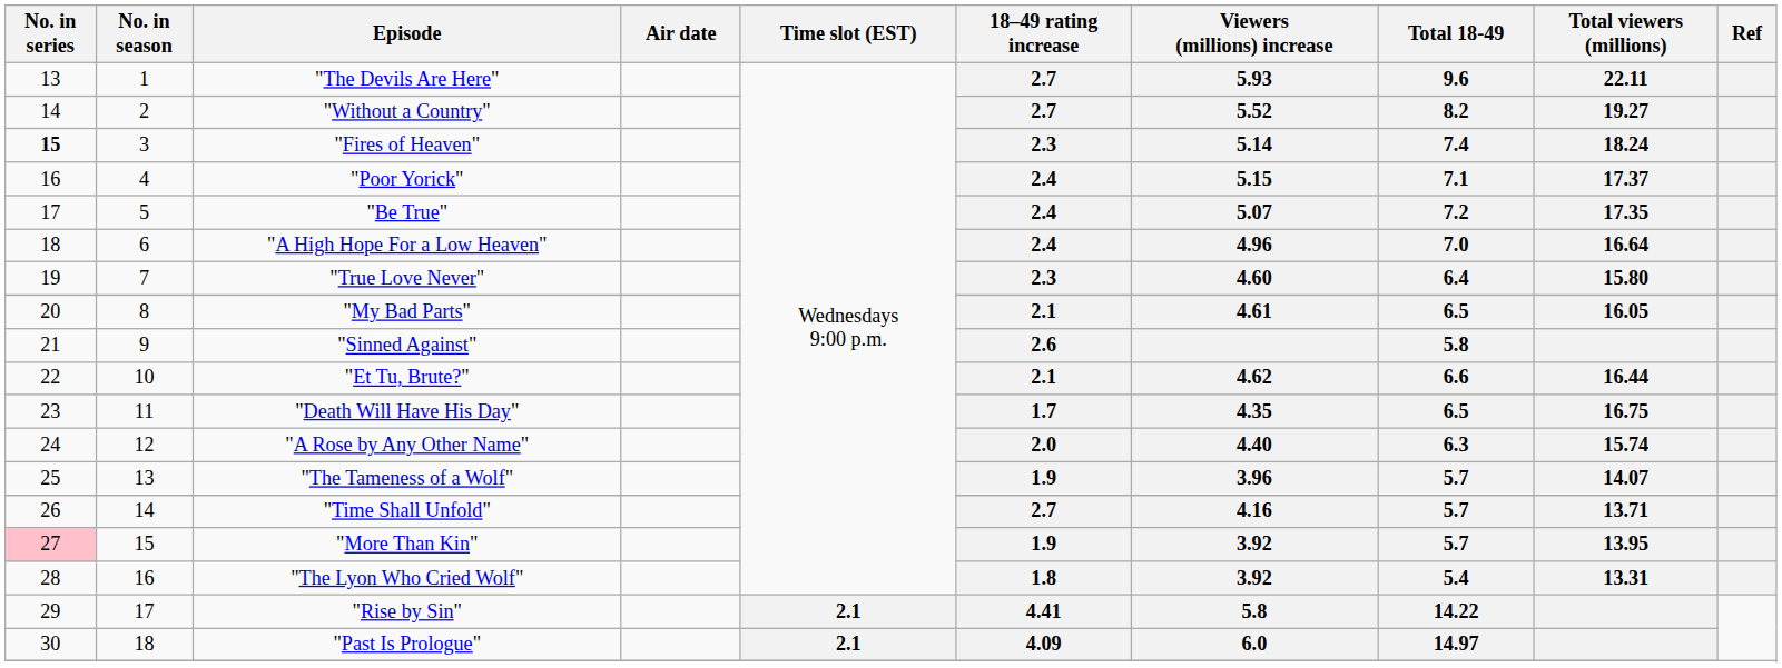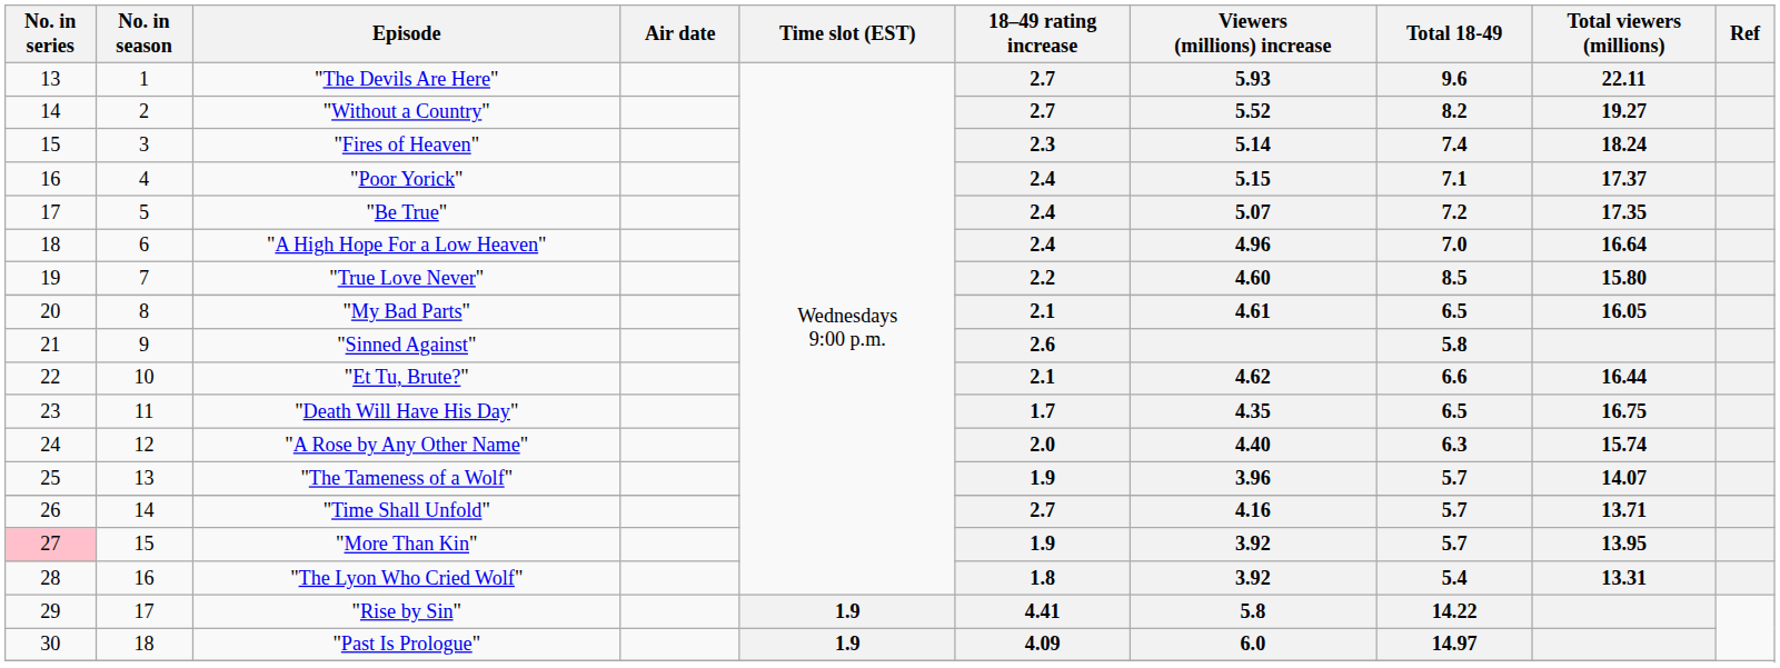"Fires of Heaven" | No. in series: bold -> normal
"True Love Never" | 18–49 rating increase: 2.3 -> 2.2
"True Love Never" | Total 18-49: 6.4 -> 8.5
"Rise by Sin" | Time slot (EST): 2.1 -> 1.9
"Past Is Prologue" | Time slot (EST): 2.1 -> 1.9
